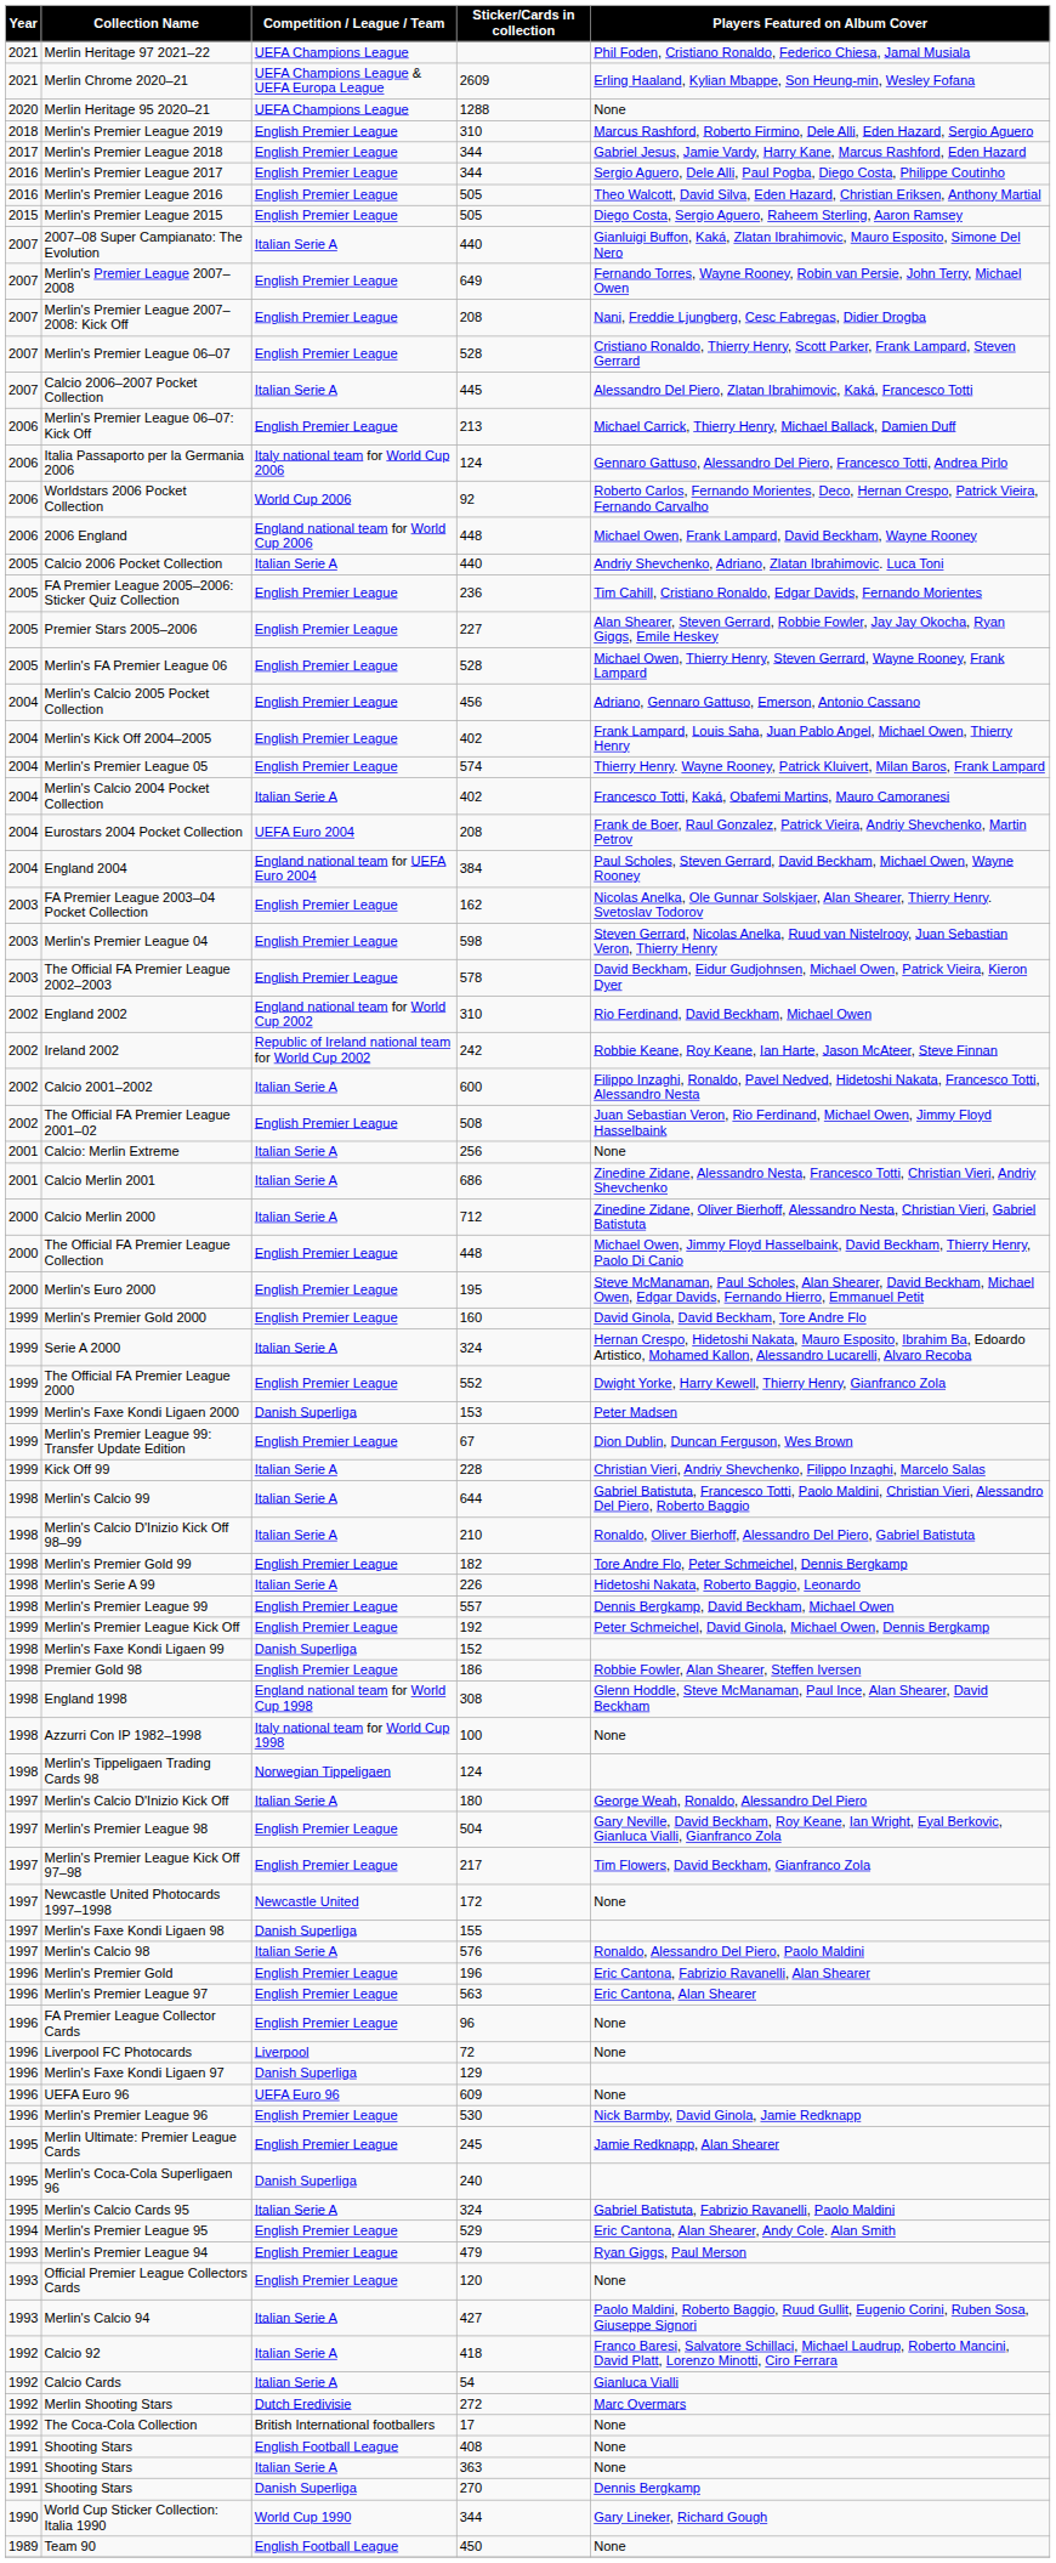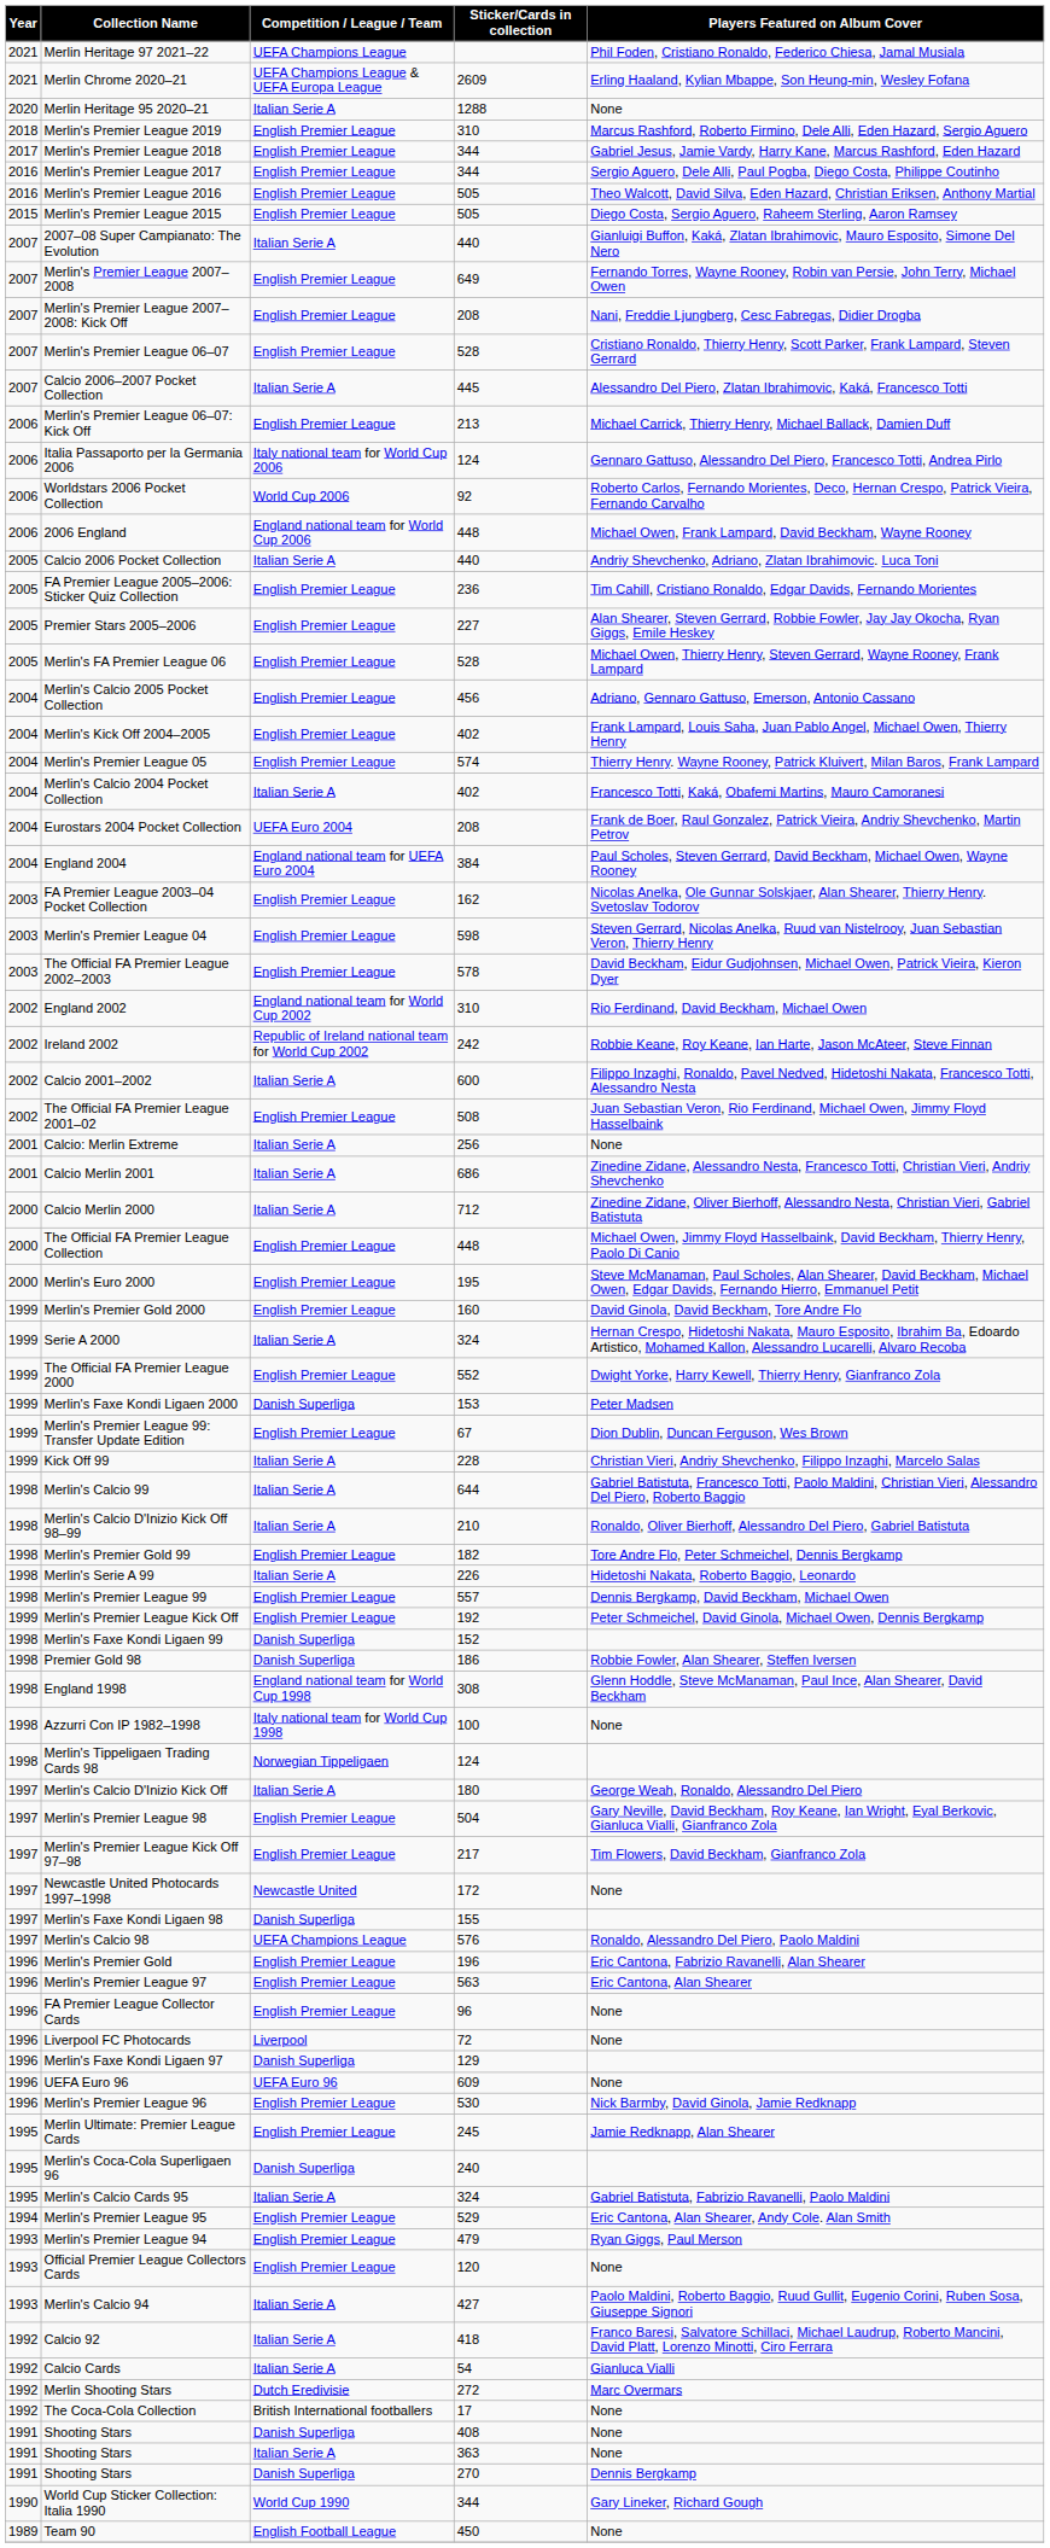Merlin Heritage 95 2020–21 | Competition / League / Team: UEFA Champions League -> Italian Serie A
Premier Gold 98 | Competition / League / Team: English Premier League -> Danish Superliga
Merlin's Calcio 98 | Competition / League / Team: Italian Serie A -> UEFA Champions League
Shooting Stars / 408 | Competition / League / Team: English Football League -> Danish Superliga
